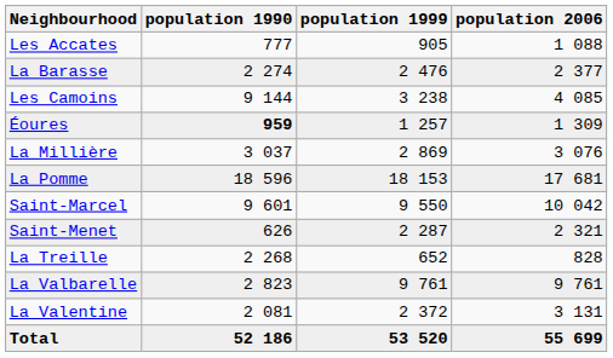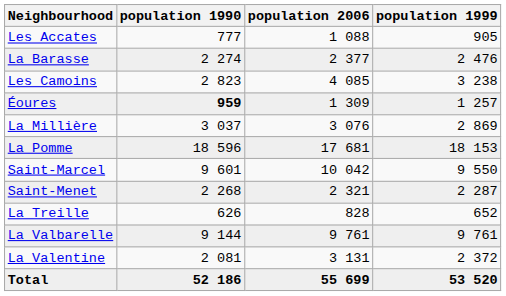columns swapped: population 1999 <-> population 2006
Les Camoins | population 1990: 9 144 -> 2 823
Saint-Menet | population 1990: 626 -> 2 268
La Treille | population 1990: 2 268 -> 626
La Valbarelle | population 1990: 2 823 -> 9 144
